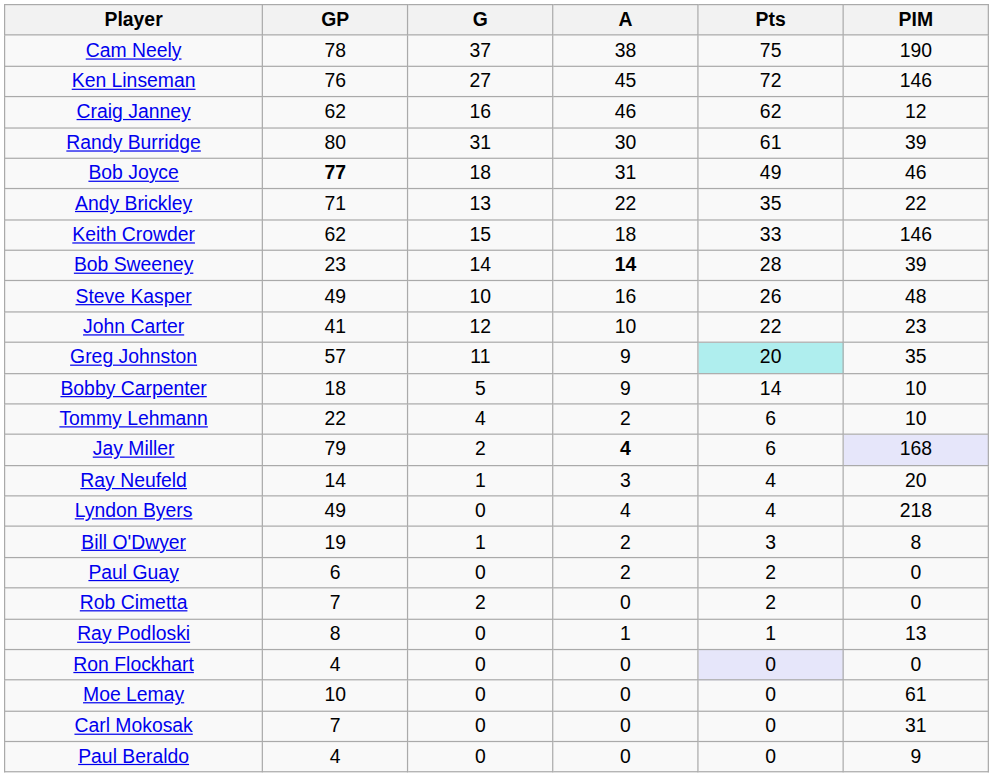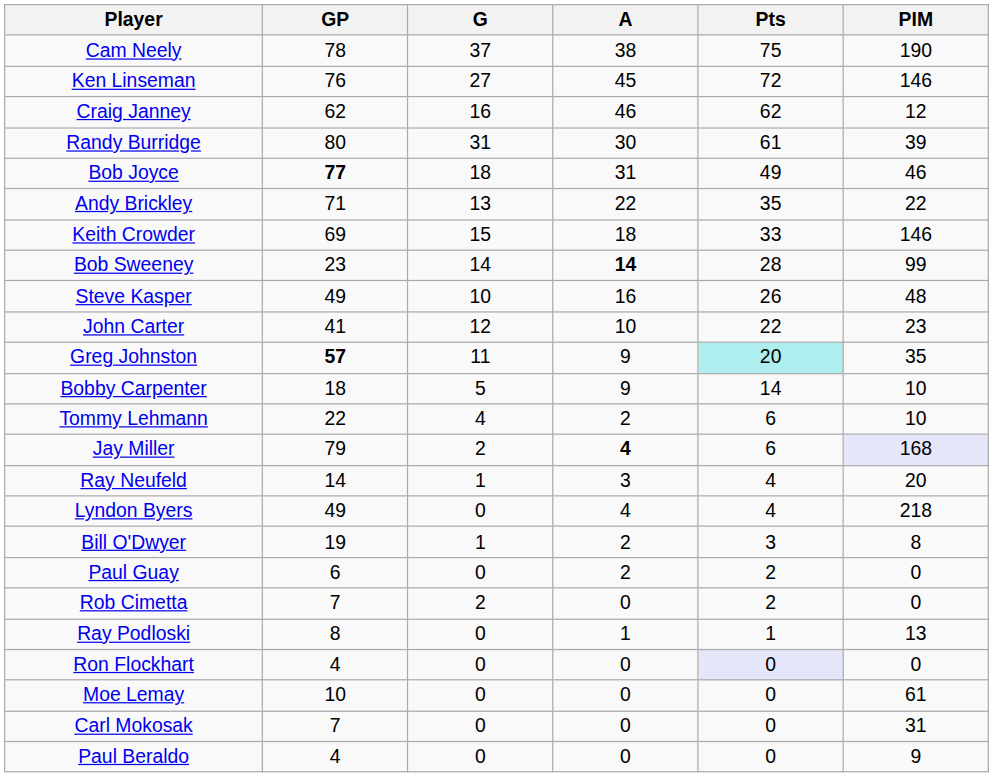Keith Crowder | GP: 62 -> 69
Bob Sweeney | PIM: 39 -> 99
Greg Johnston | GP: normal -> bold
